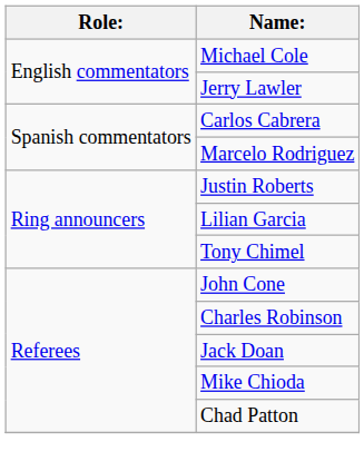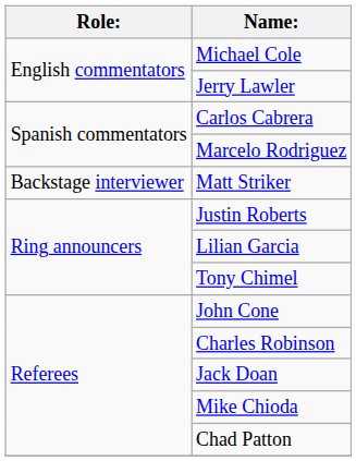+ row: Backstage interviewer | Matt Striker
